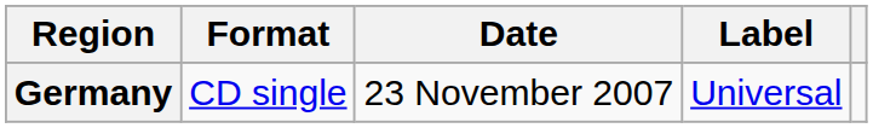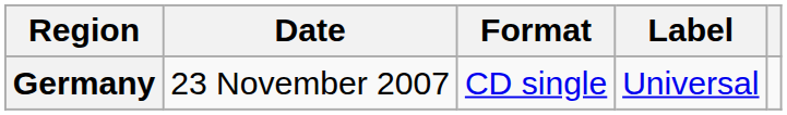columns swapped: Date <-> Format
